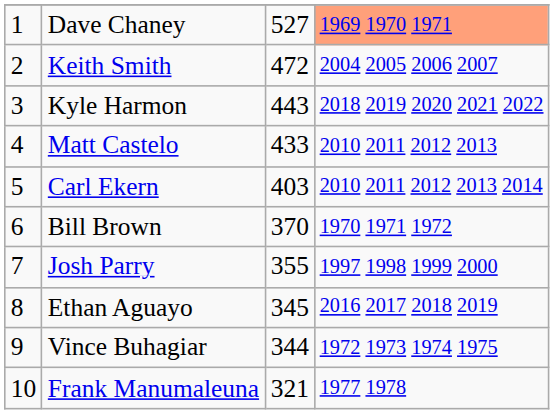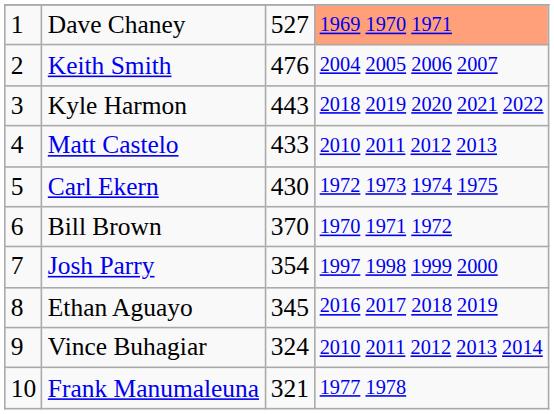Keith Smith | column 3: 472 -> 476
Carl Ekern | column 3: 403 -> 430
Carl Ekern | column 4: 2010 2011 2012 2013 2014 -> 1972 1973 1974 1975
Josh Parry | column 3: 355 -> 354
Vince Buhagiar | column 3: 344 -> 324
Vince Buhagiar | column 4: 1972 1973 1974 1975 -> 2010 2011 2012 2013 2014
